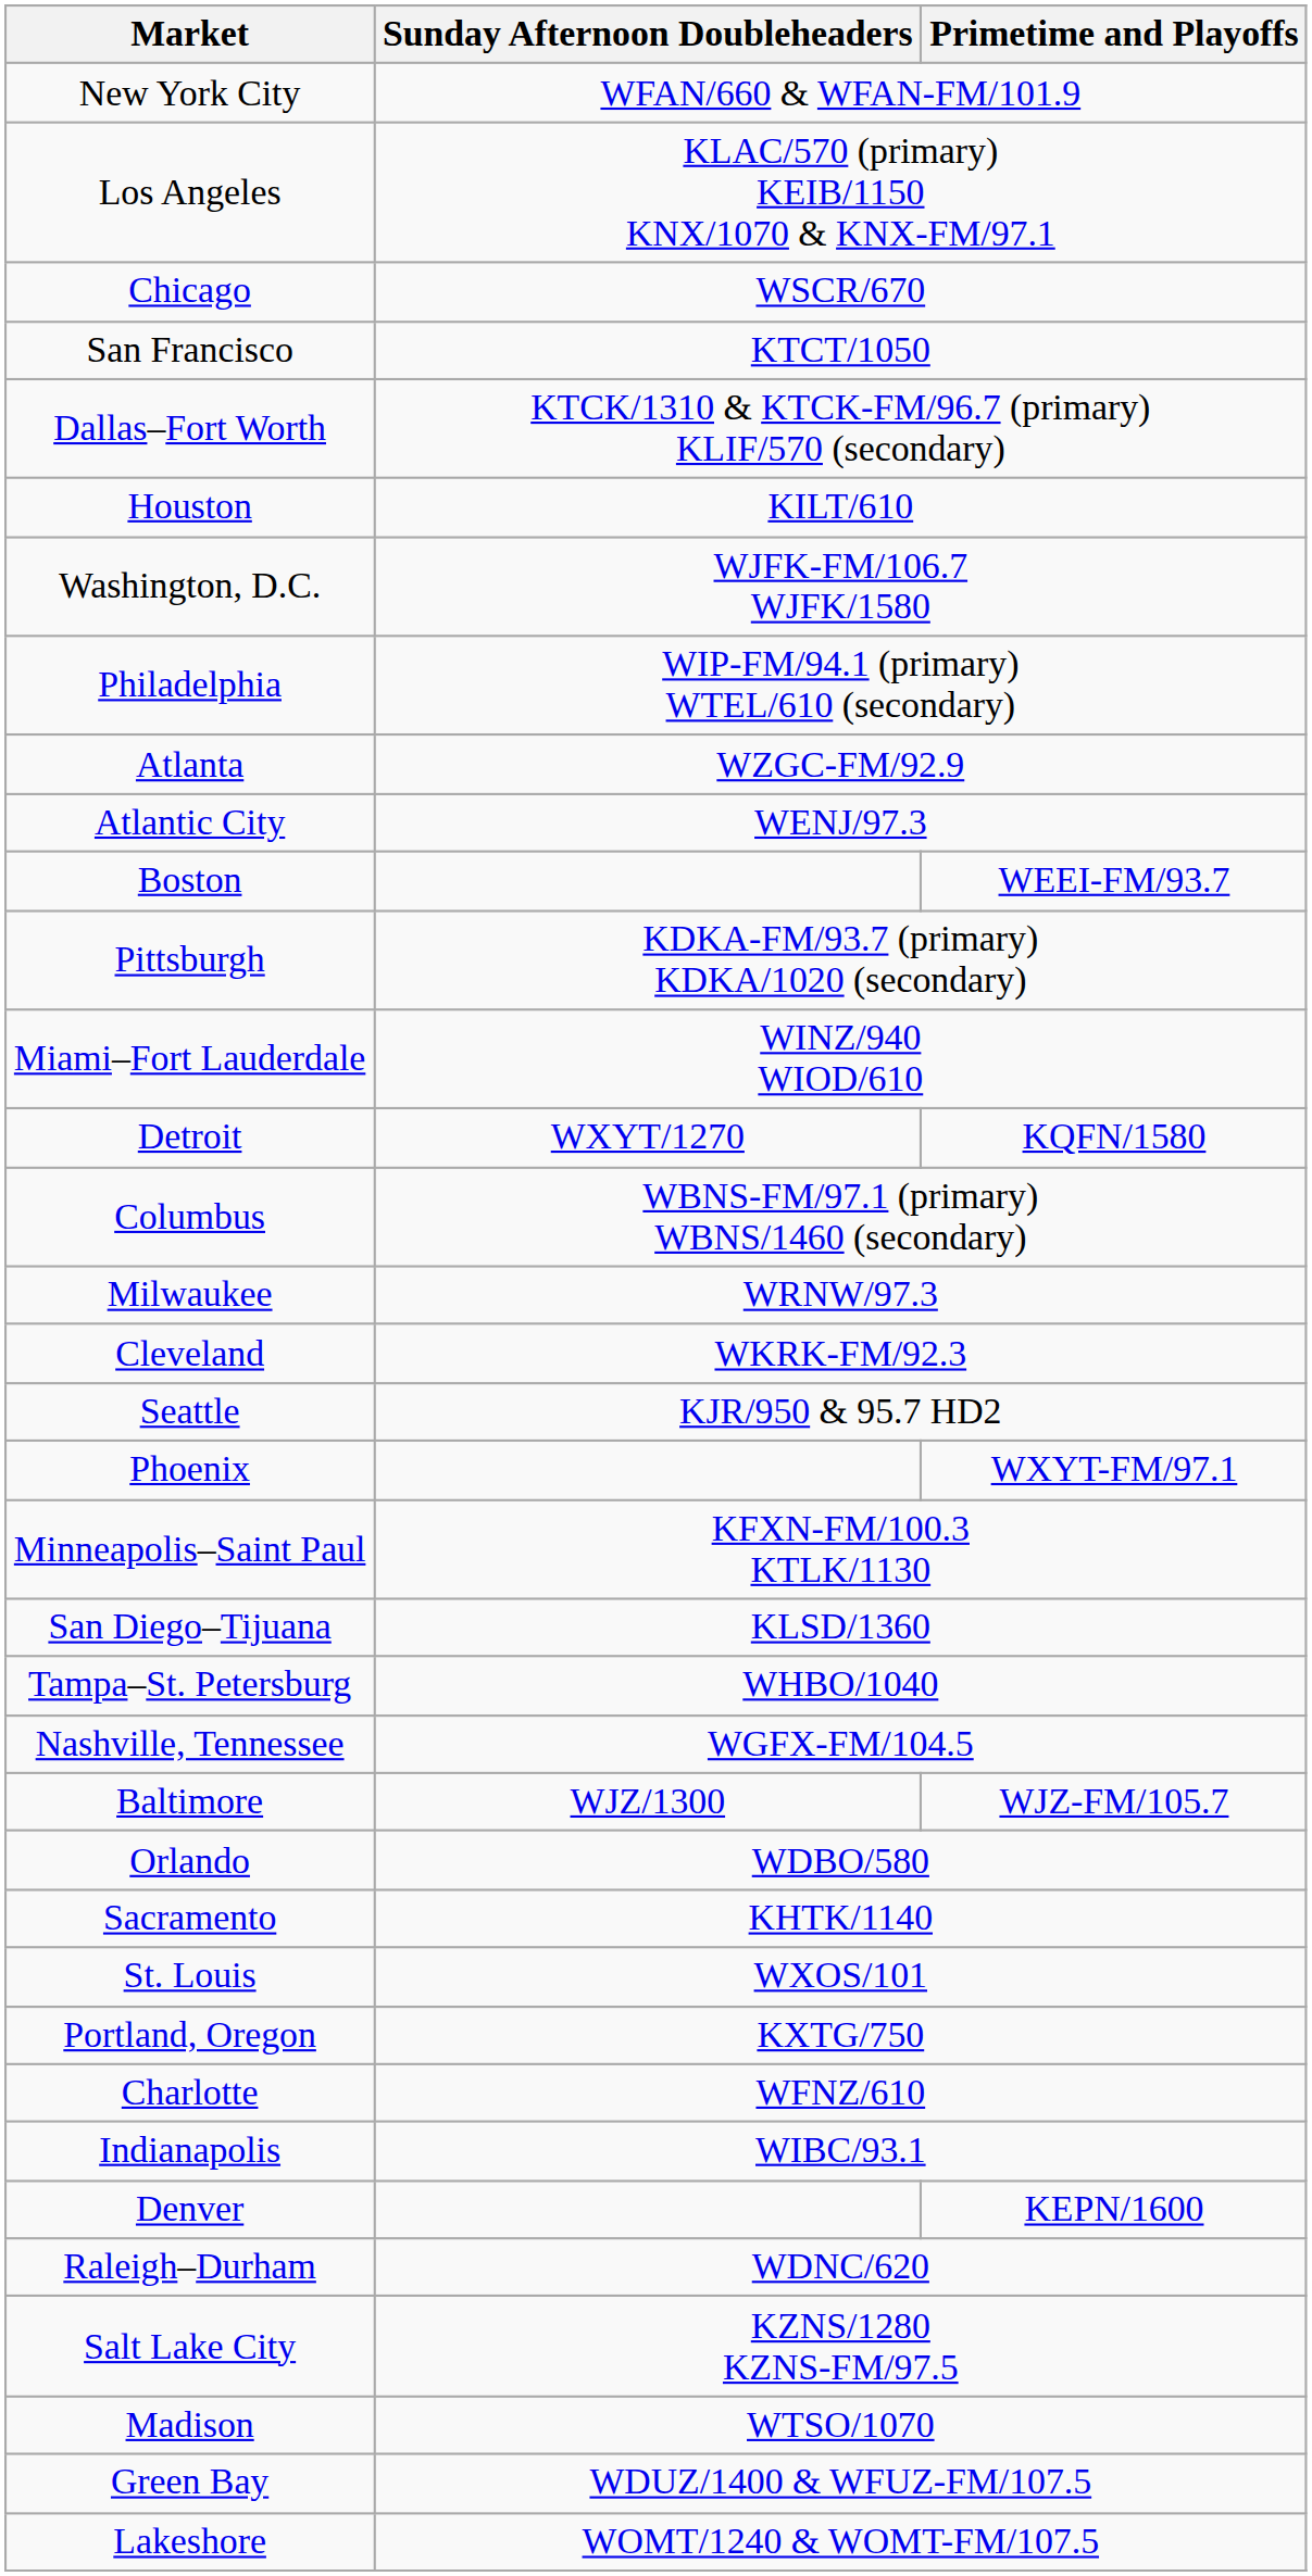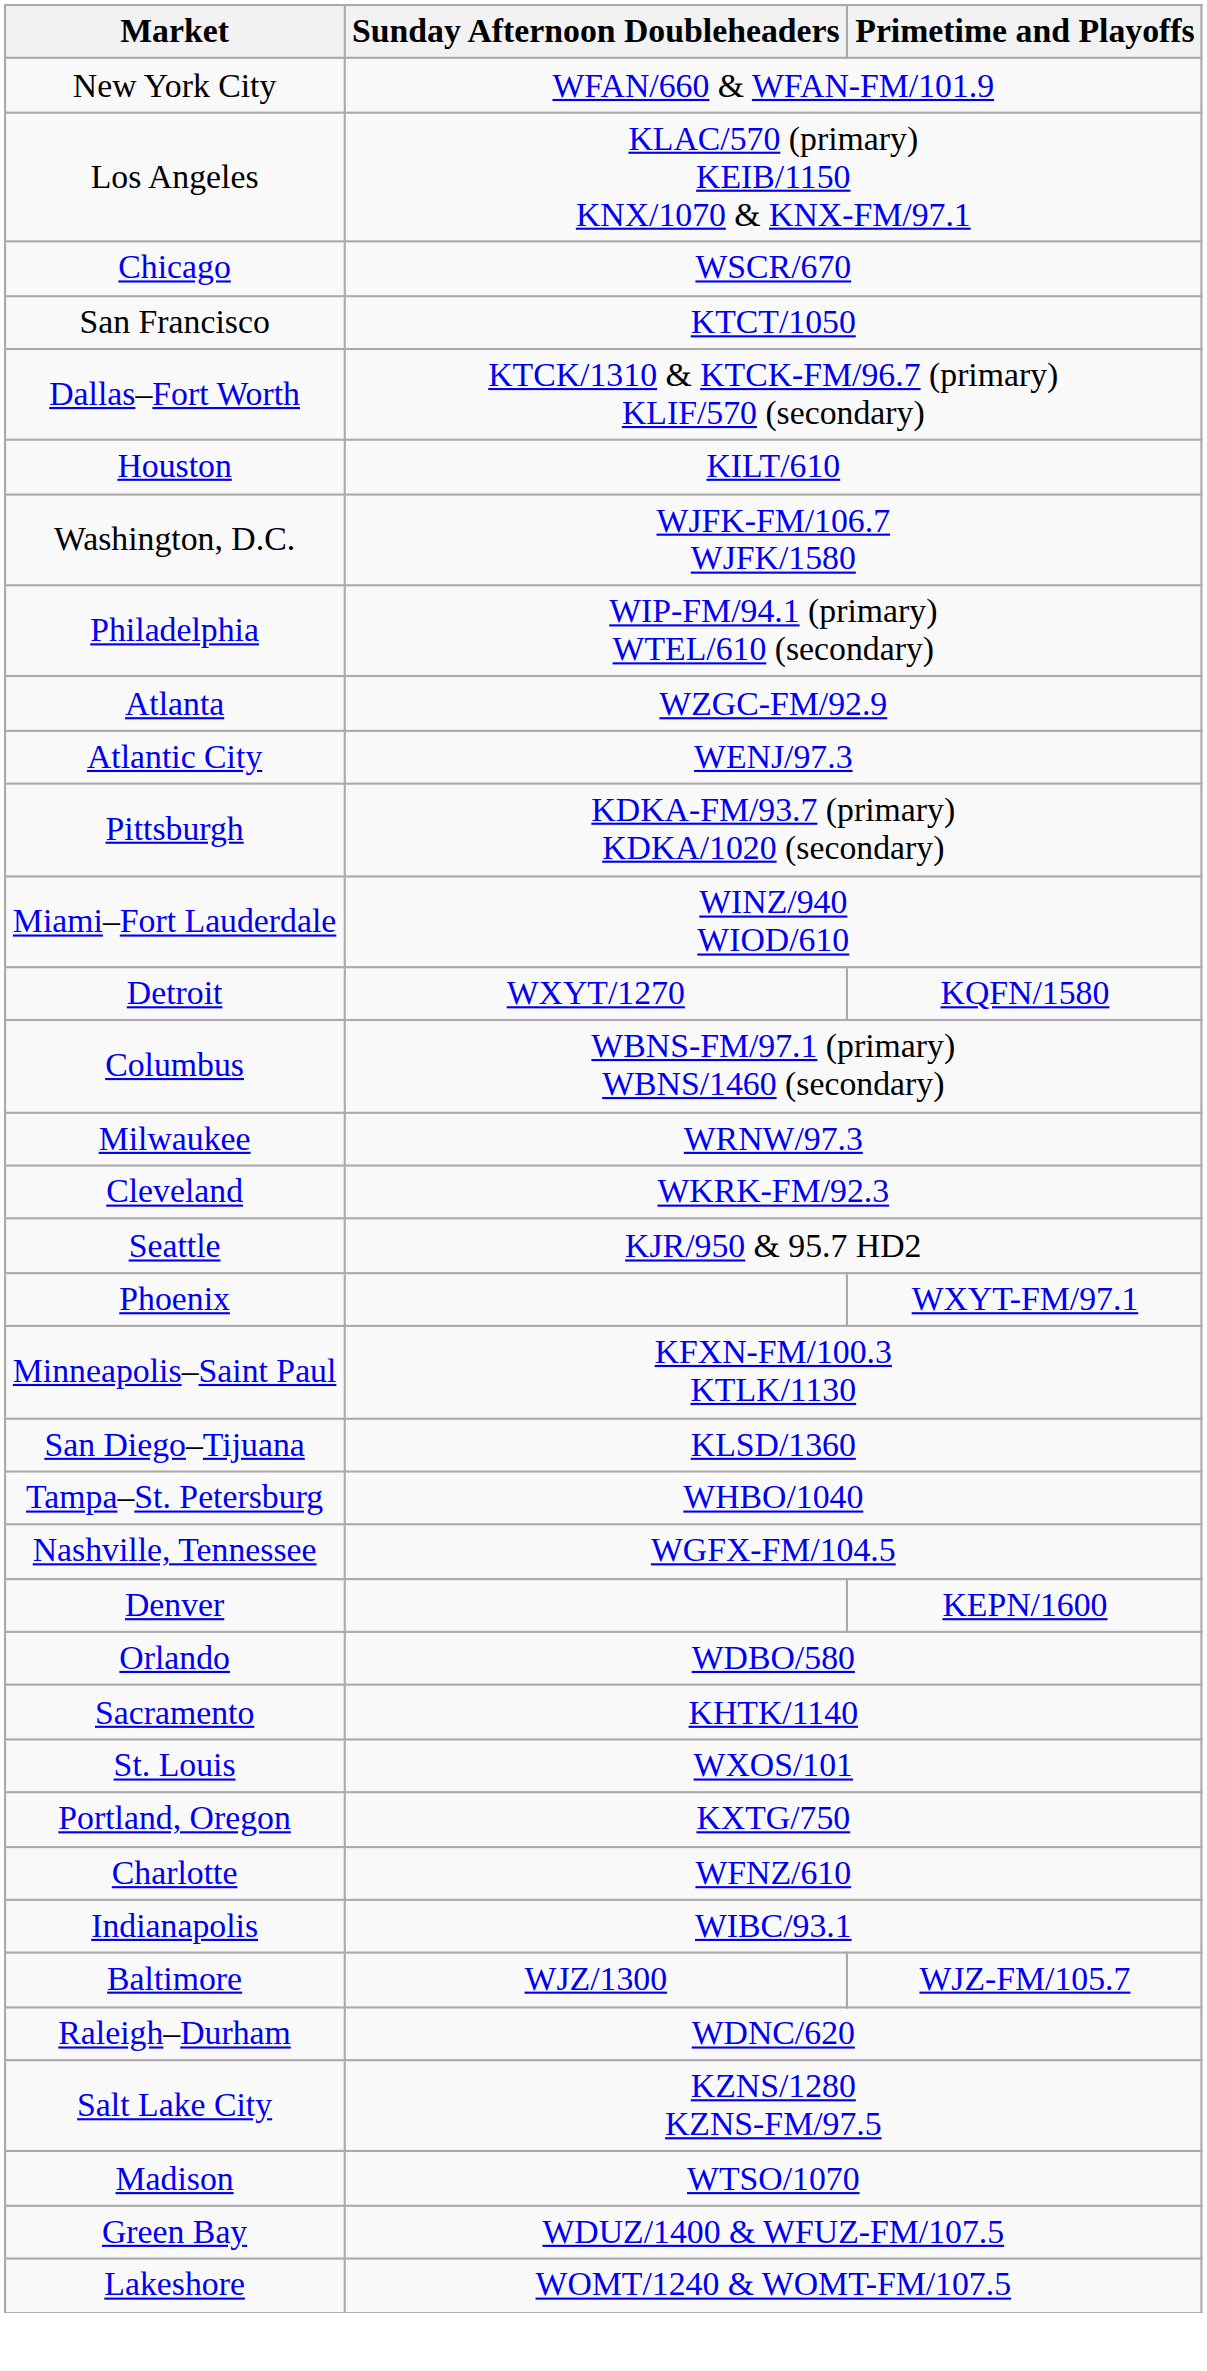- row: Boston | WEEI-FM/93.7
rows swapped: Denver <-> Baltimore
